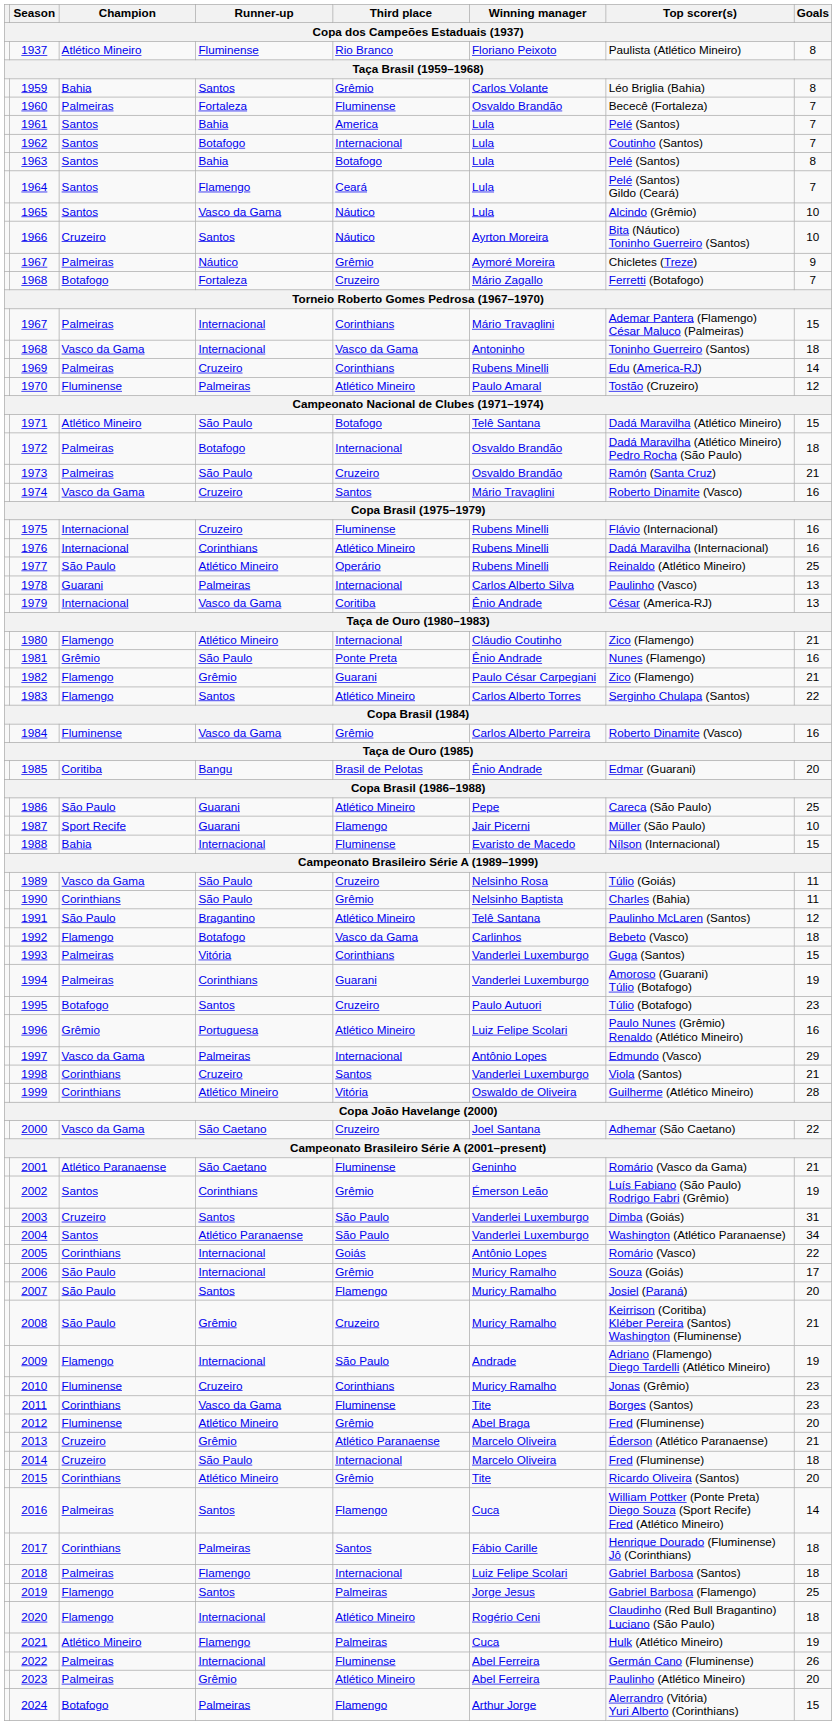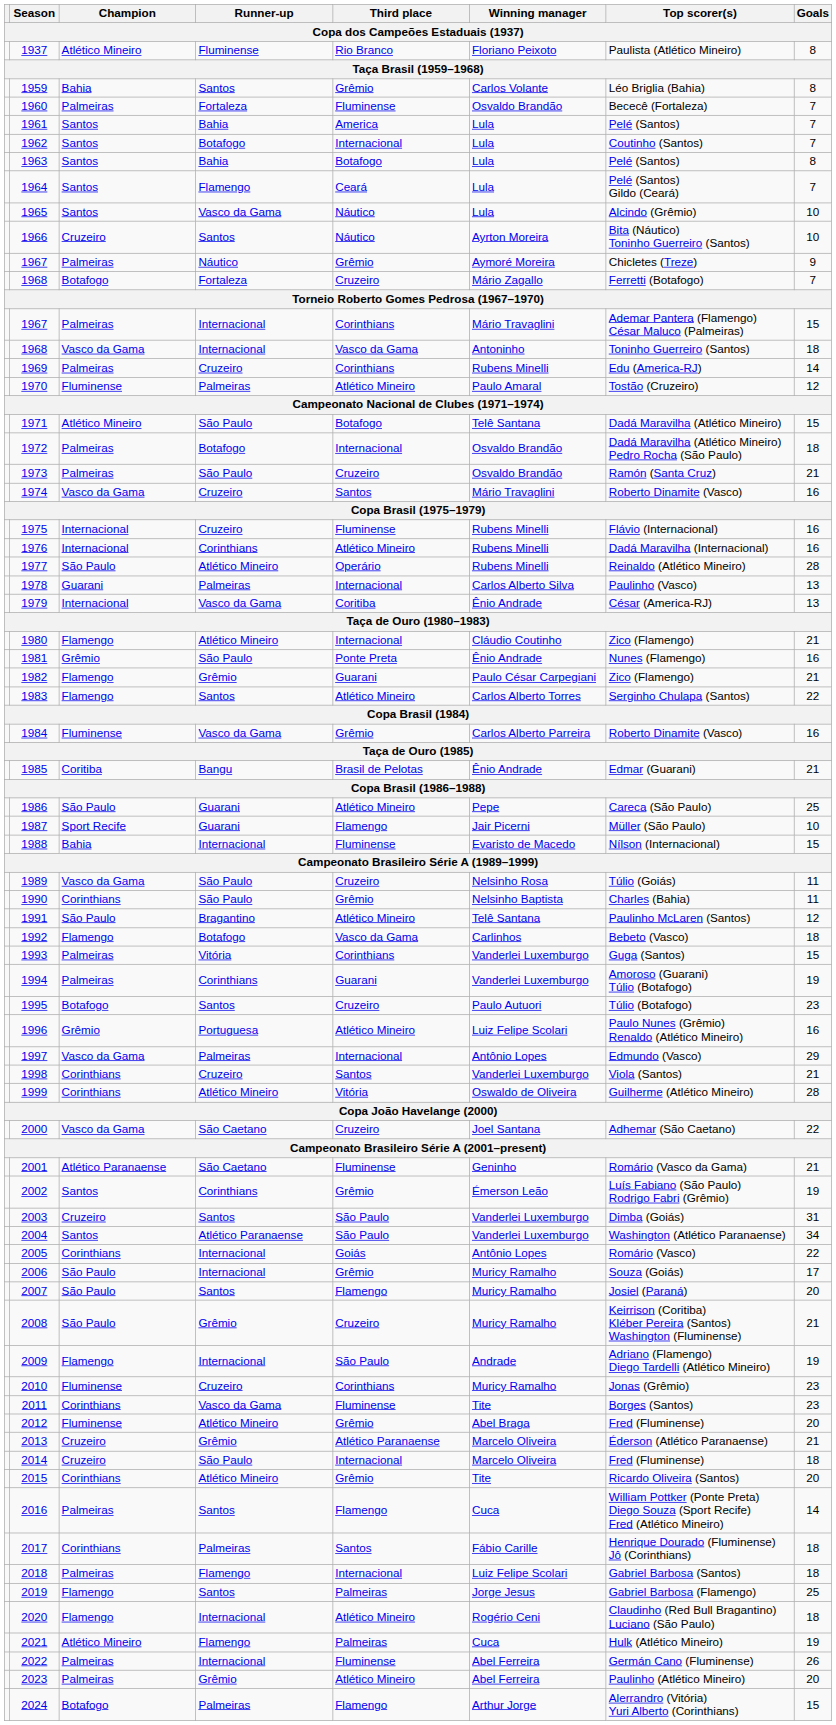1977 | Goals: 25 -> 28
1985 | Goals: 20 -> 21
